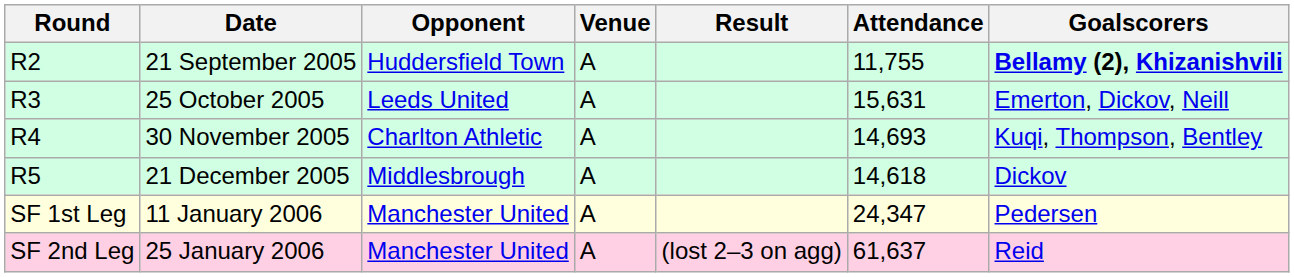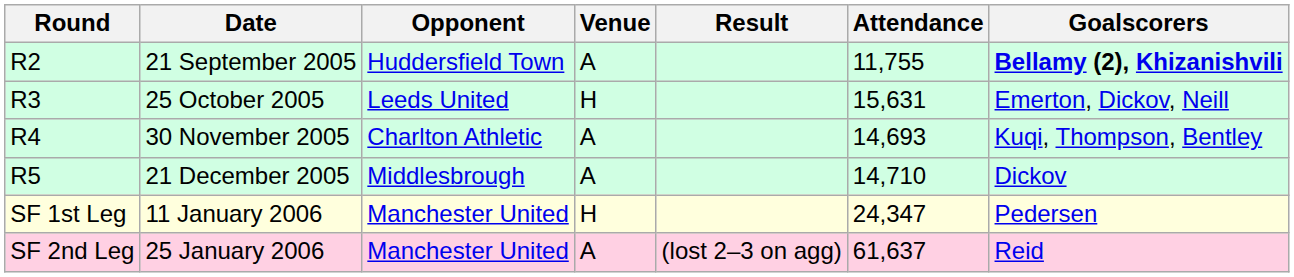25 October 2005 | Venue: A -> H
21 December 2005 | Attendance: 14,618 -> 14,710
11 January 2006 | Venue: A -> H
